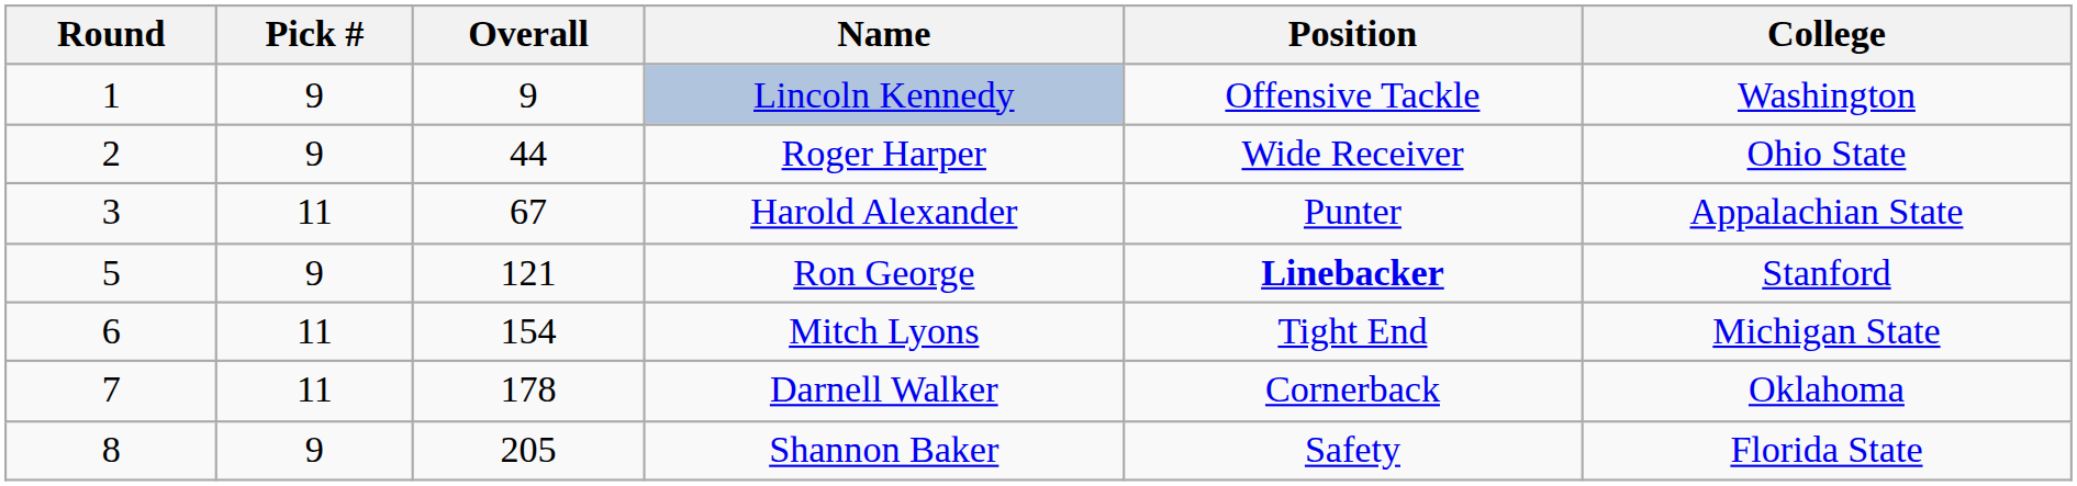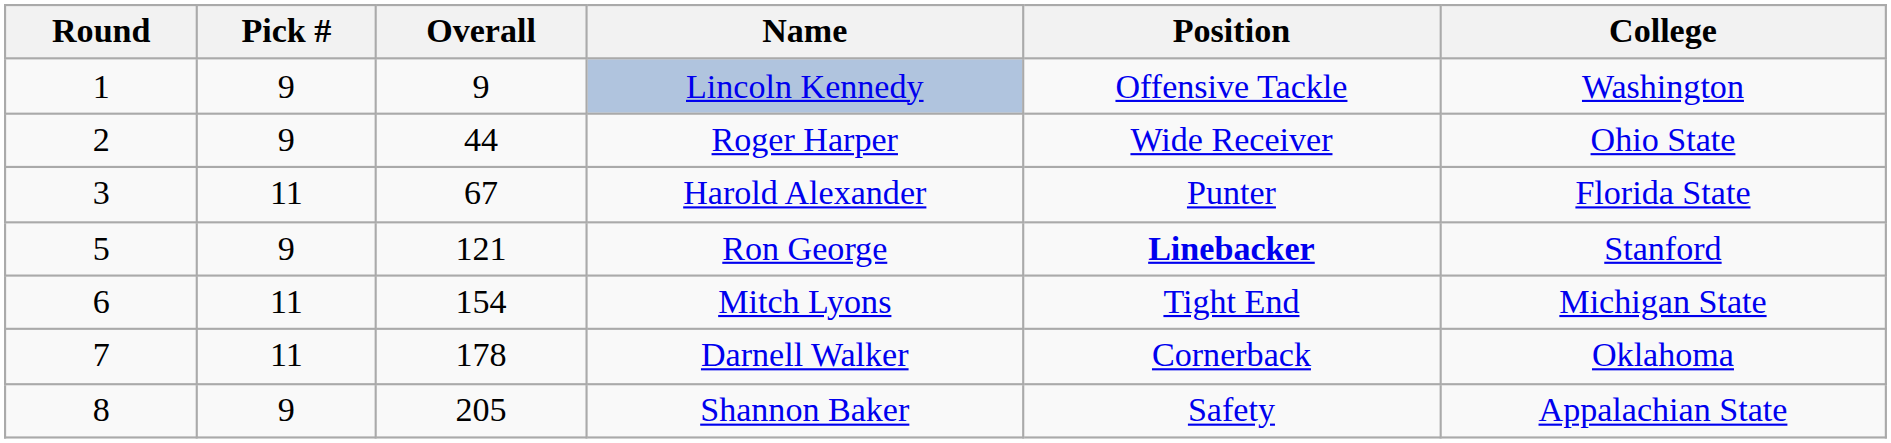Harold Alexander | College: Appalachian State -> Florida State
Shannon Baker | College: Florida State -> Appalachian State
